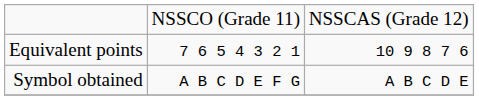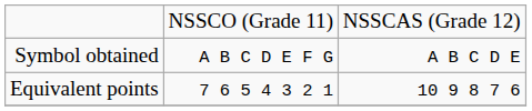rows swapped: Symbol obtained <-> Equivalent points
